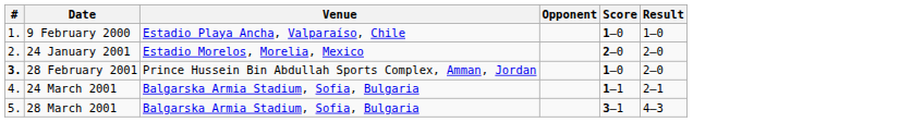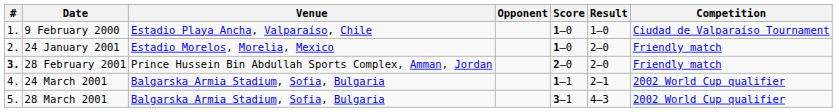+ column: Competition | Ciudad de Valparaíso Tournament | Friendly match | Friendly match | 2002 World Cup qualifier | 2002 World Cup qualifier
24 January 2001 | Score: 2–0 -> 1–0
28 February 2001 | Score: 1–0 -> 2–0
